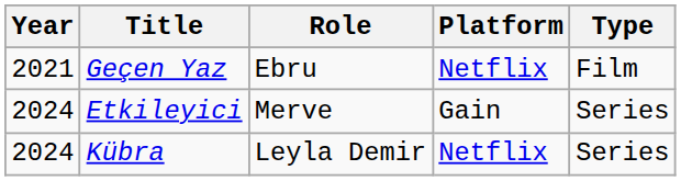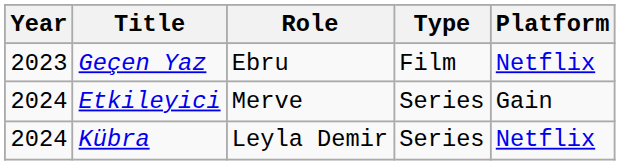columns swapped: Platform <-> Type
Geçen Yaz | Year: 2021 -> 2023
